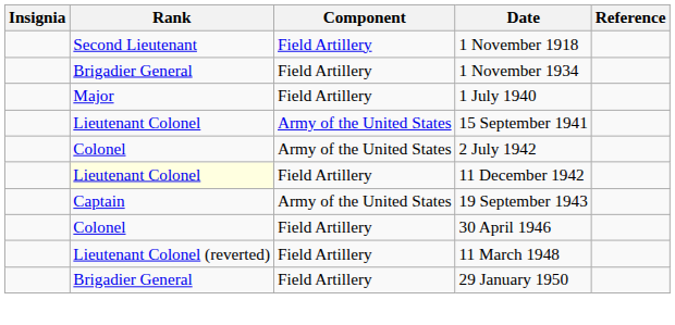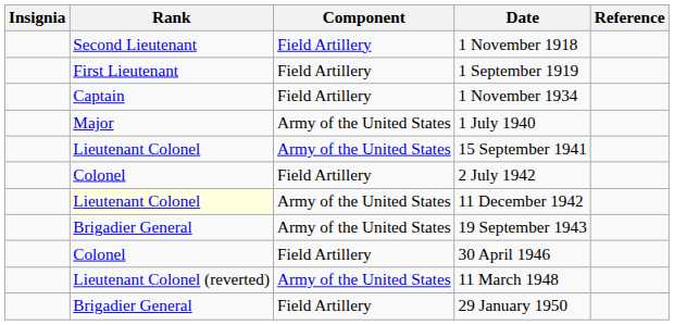+ row: First Lieutenant | Field Artillery | 1 September 1919
1 November 1934 | Rank: Brigadier General -> Captain
1 July 1940 | Component: Field Artillery -> Army of the United States
2 July 1942 | Component: Army of the United States -> Field Artillery
11 December 1942 | Component: Field Artillery -> Army of the United States
19 September 1943 | Rank: Captain -> Brigadier General
11 March 1948 | Component: Field Artillery -> Army of the United States
